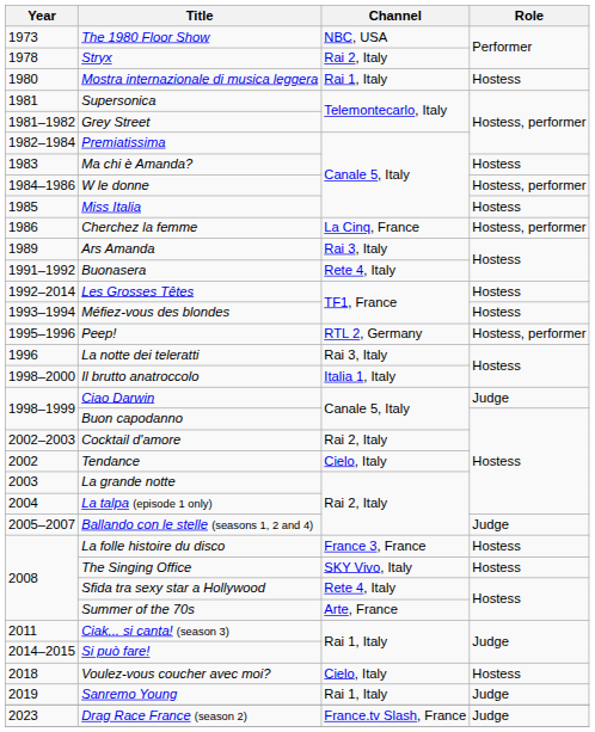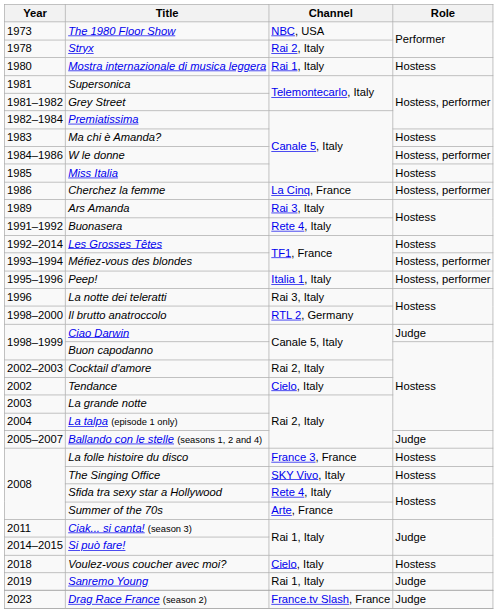Méfiez-vous des blondes | Role: Hostess -> Hostess, performer
Peep! | Channel: RTL 2, Germany -> Italia 1, Italy
Il brutto anatroccolo | Channel: Italia 1, Italy -> RTL 2, Germany
